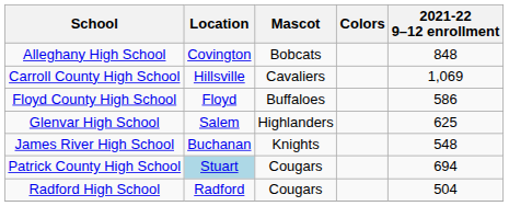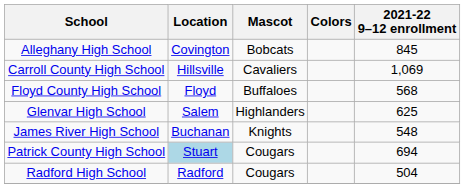Alleghany High School | 2021-22 9–12 enrollment: 848 -> 845
Floyd County High School | 2021-22 9–12 enrollment: 586 -> 568
